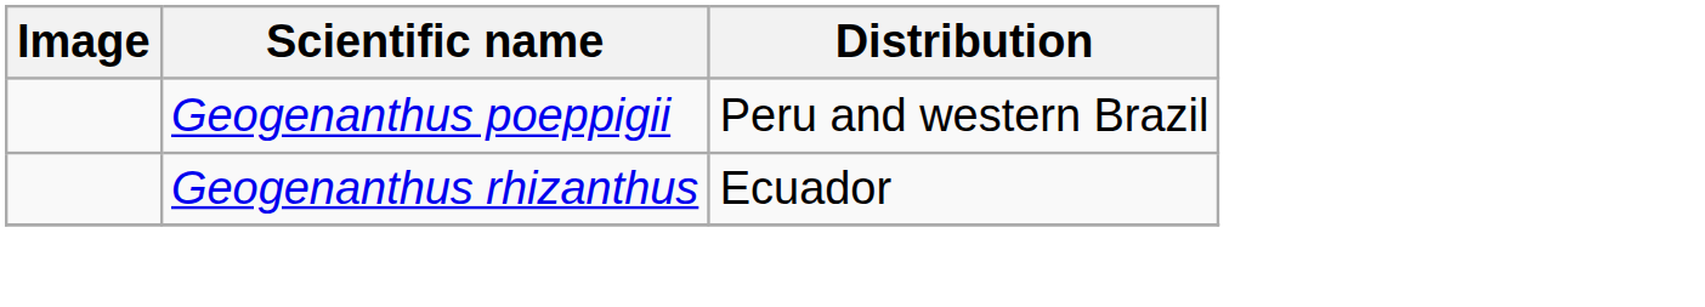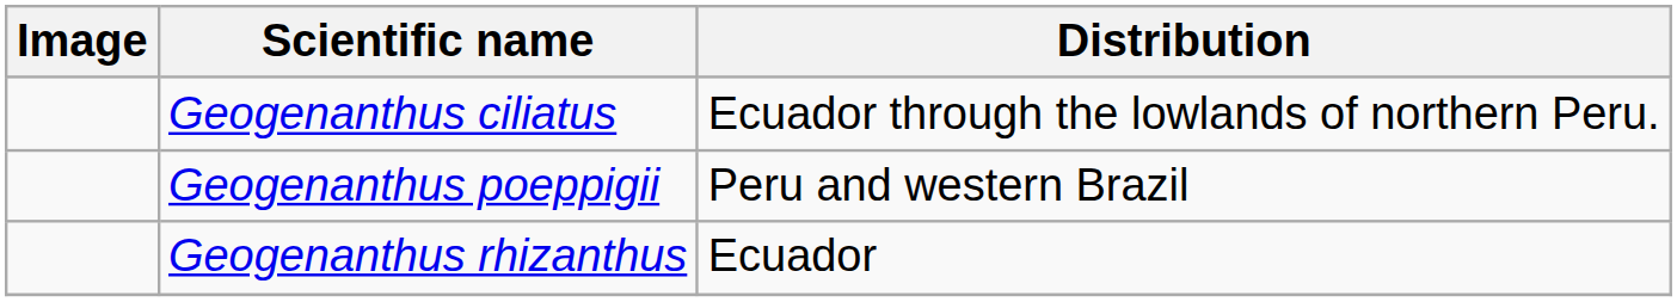+ row: Geogenanthus ciliatus | Ecuador through the lowlands of northern Peru.
